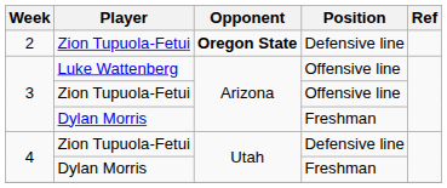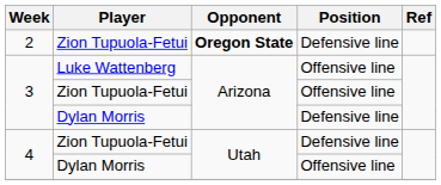3 / Dylan Morris | Position: Freshman -> Defensive line
4 / Dylan Morris | Position: Freshman -> Offensive line
